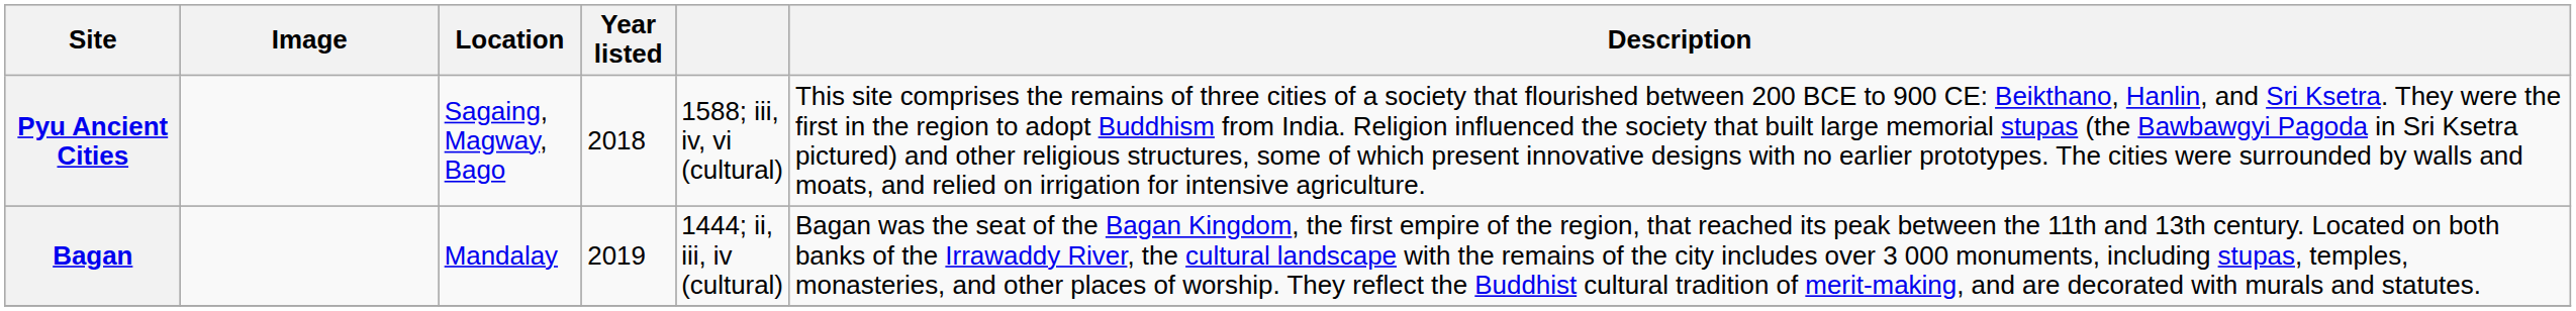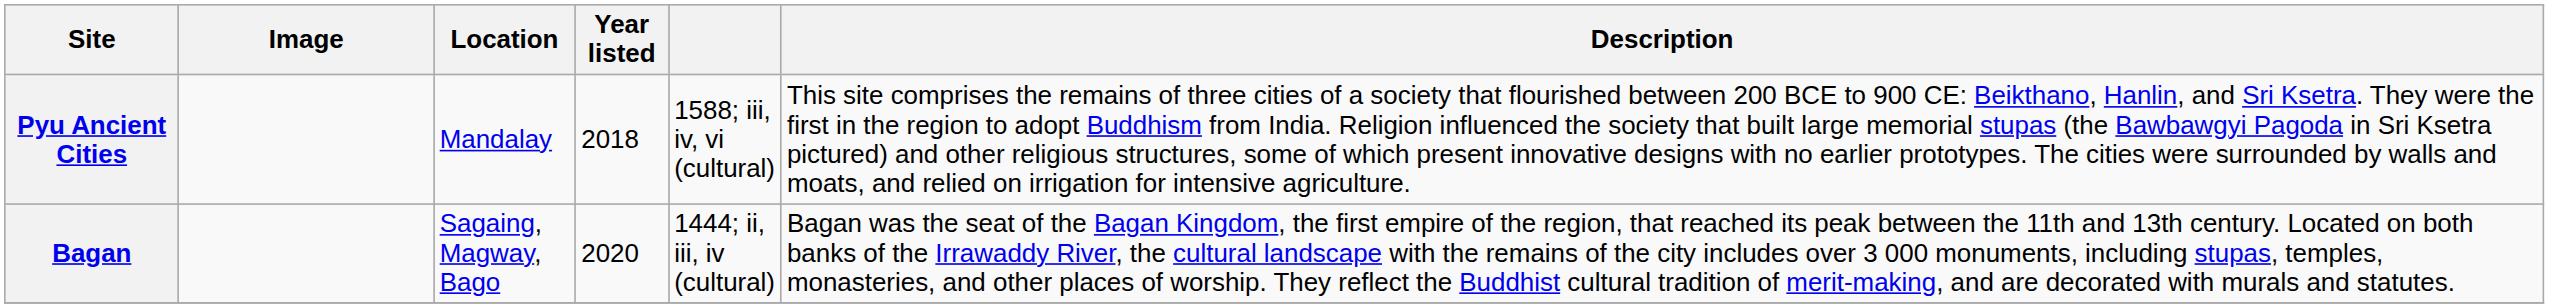Pyu Ancient Cities | Location: Sagaing, Magway, Bago -> Mandalay
Bagan | Location: Mandalay -> Sagaing, Magway, Bago
Bagan | Year listed: 2019 -> 2020
